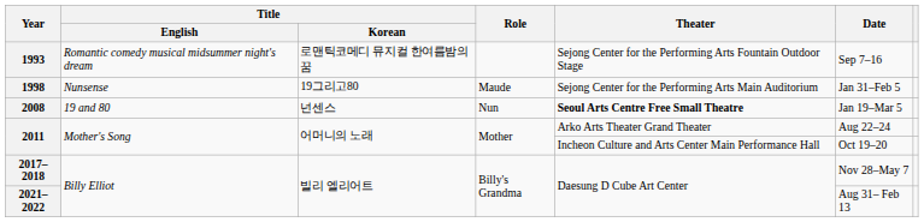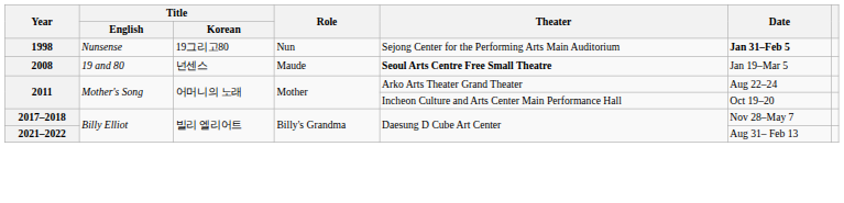- row: 1993 | Romantic comedy musical midsummer night's dream | 로맨틱코메디 뮤지컬 한여름밤의 꿈 | Sejong Center for the Performing Arts Fountain Outdoor Stage | Sep 7–16
1998 | Role: Maude -> Nun
1998 | Date: normal -> bold
2008 | Role: Nun -> Maude
